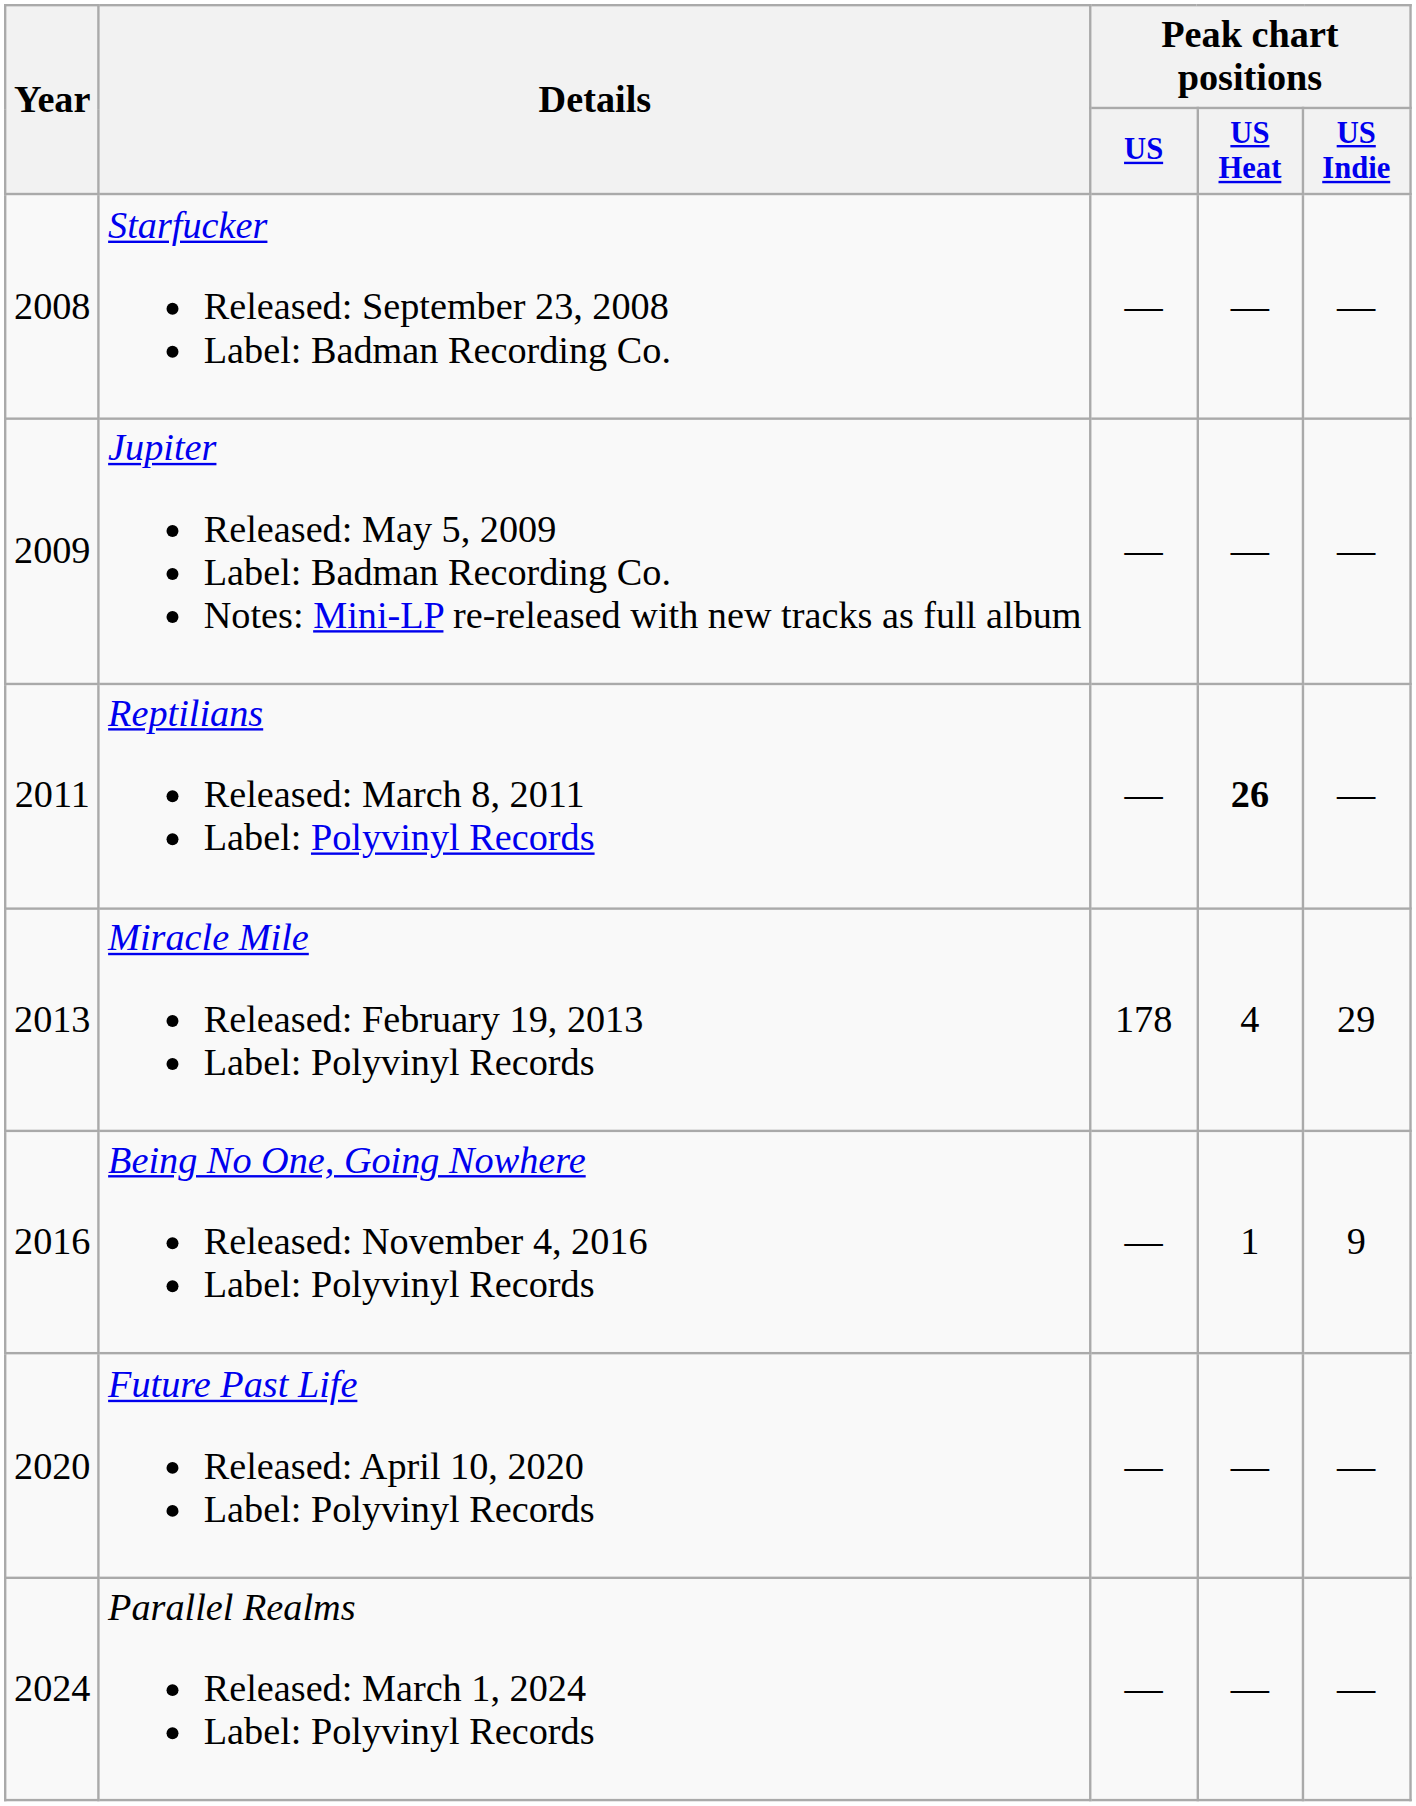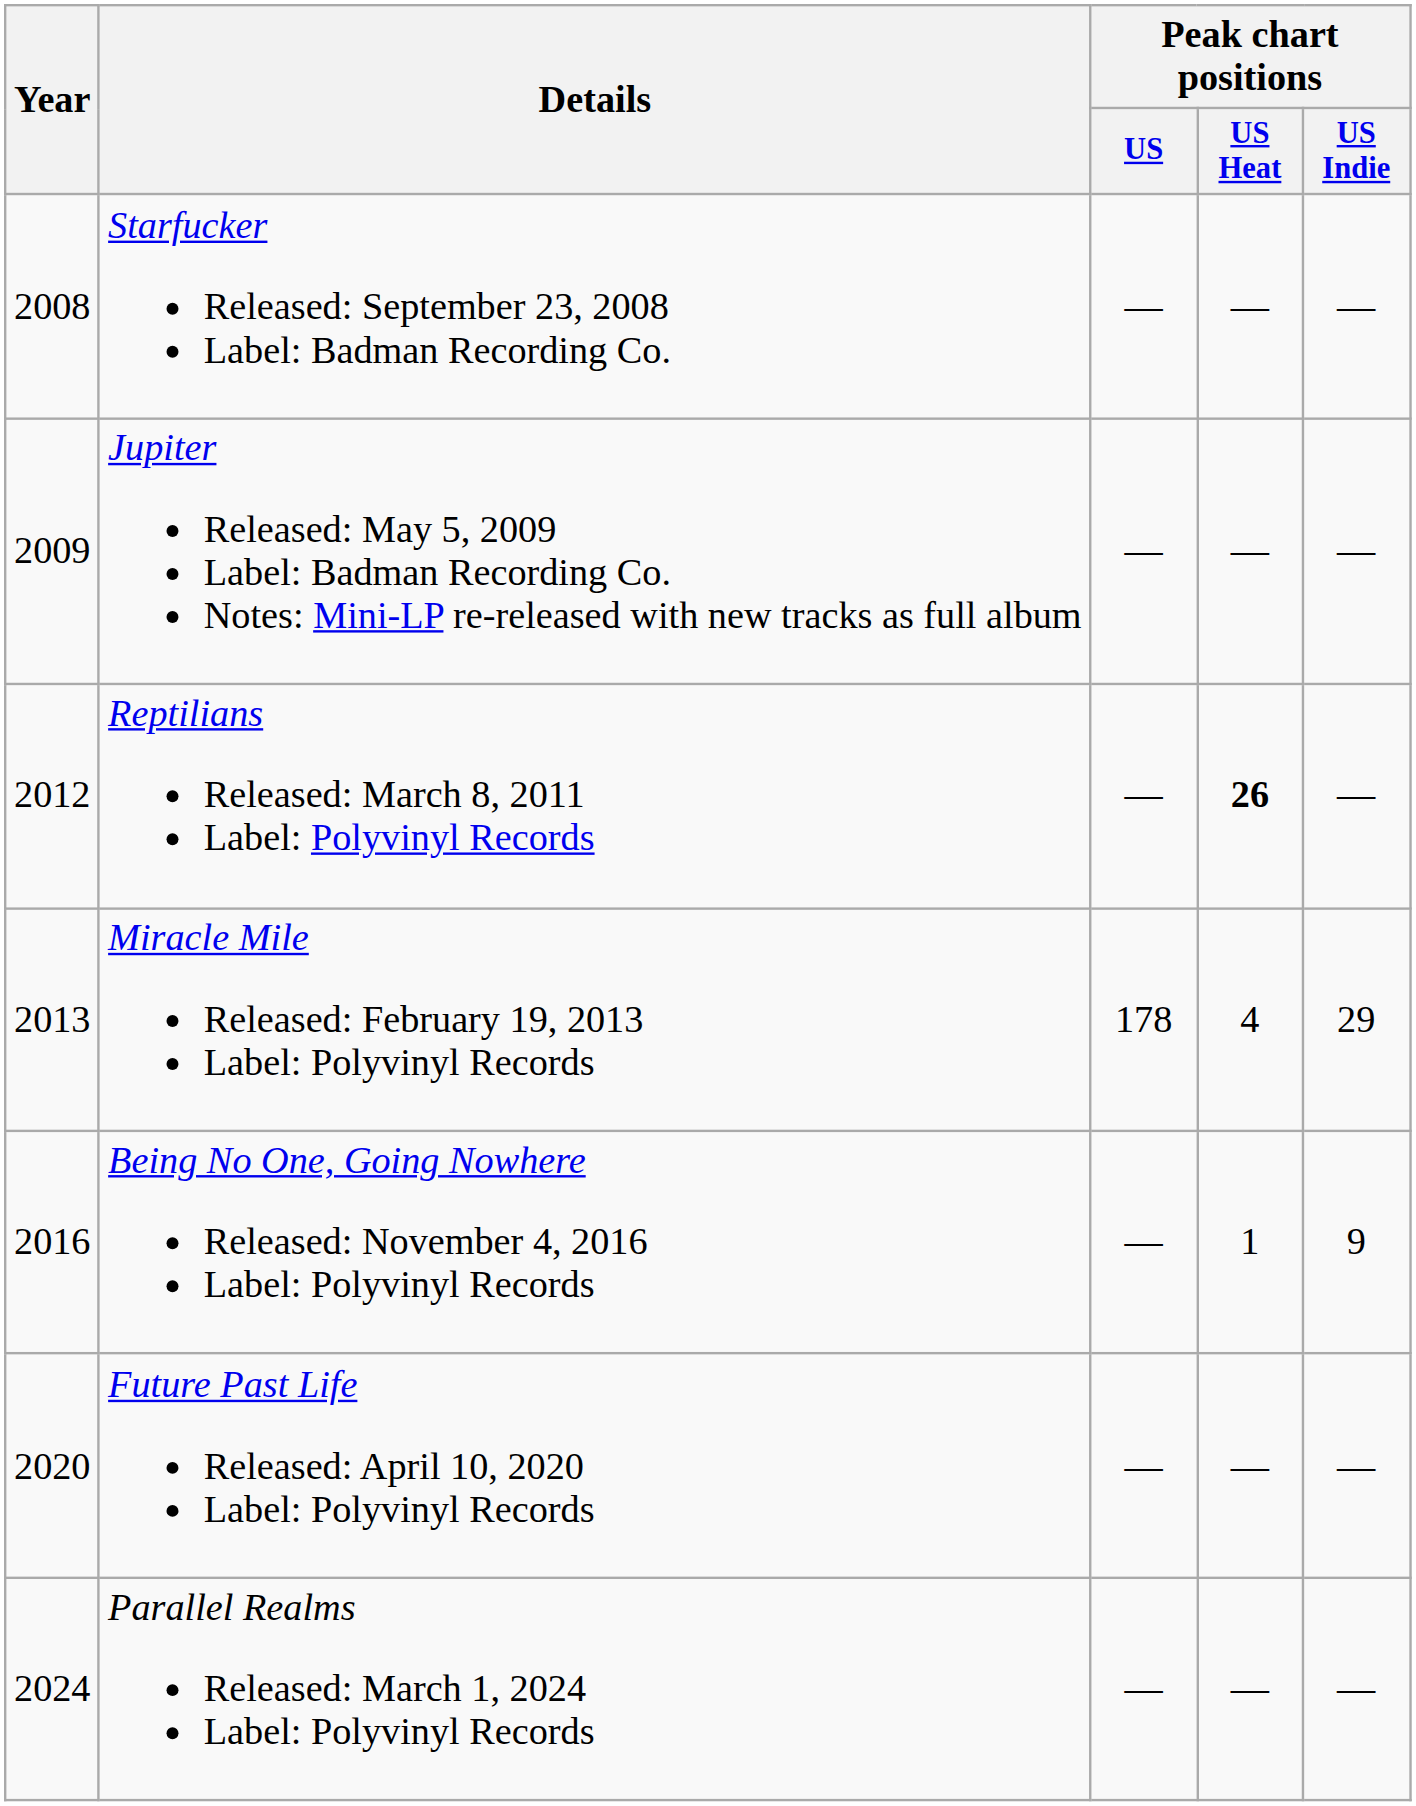Reptilians Released: March 8, 2011 Label: Polyvinyl Records | Year: 2011 -> 2012
